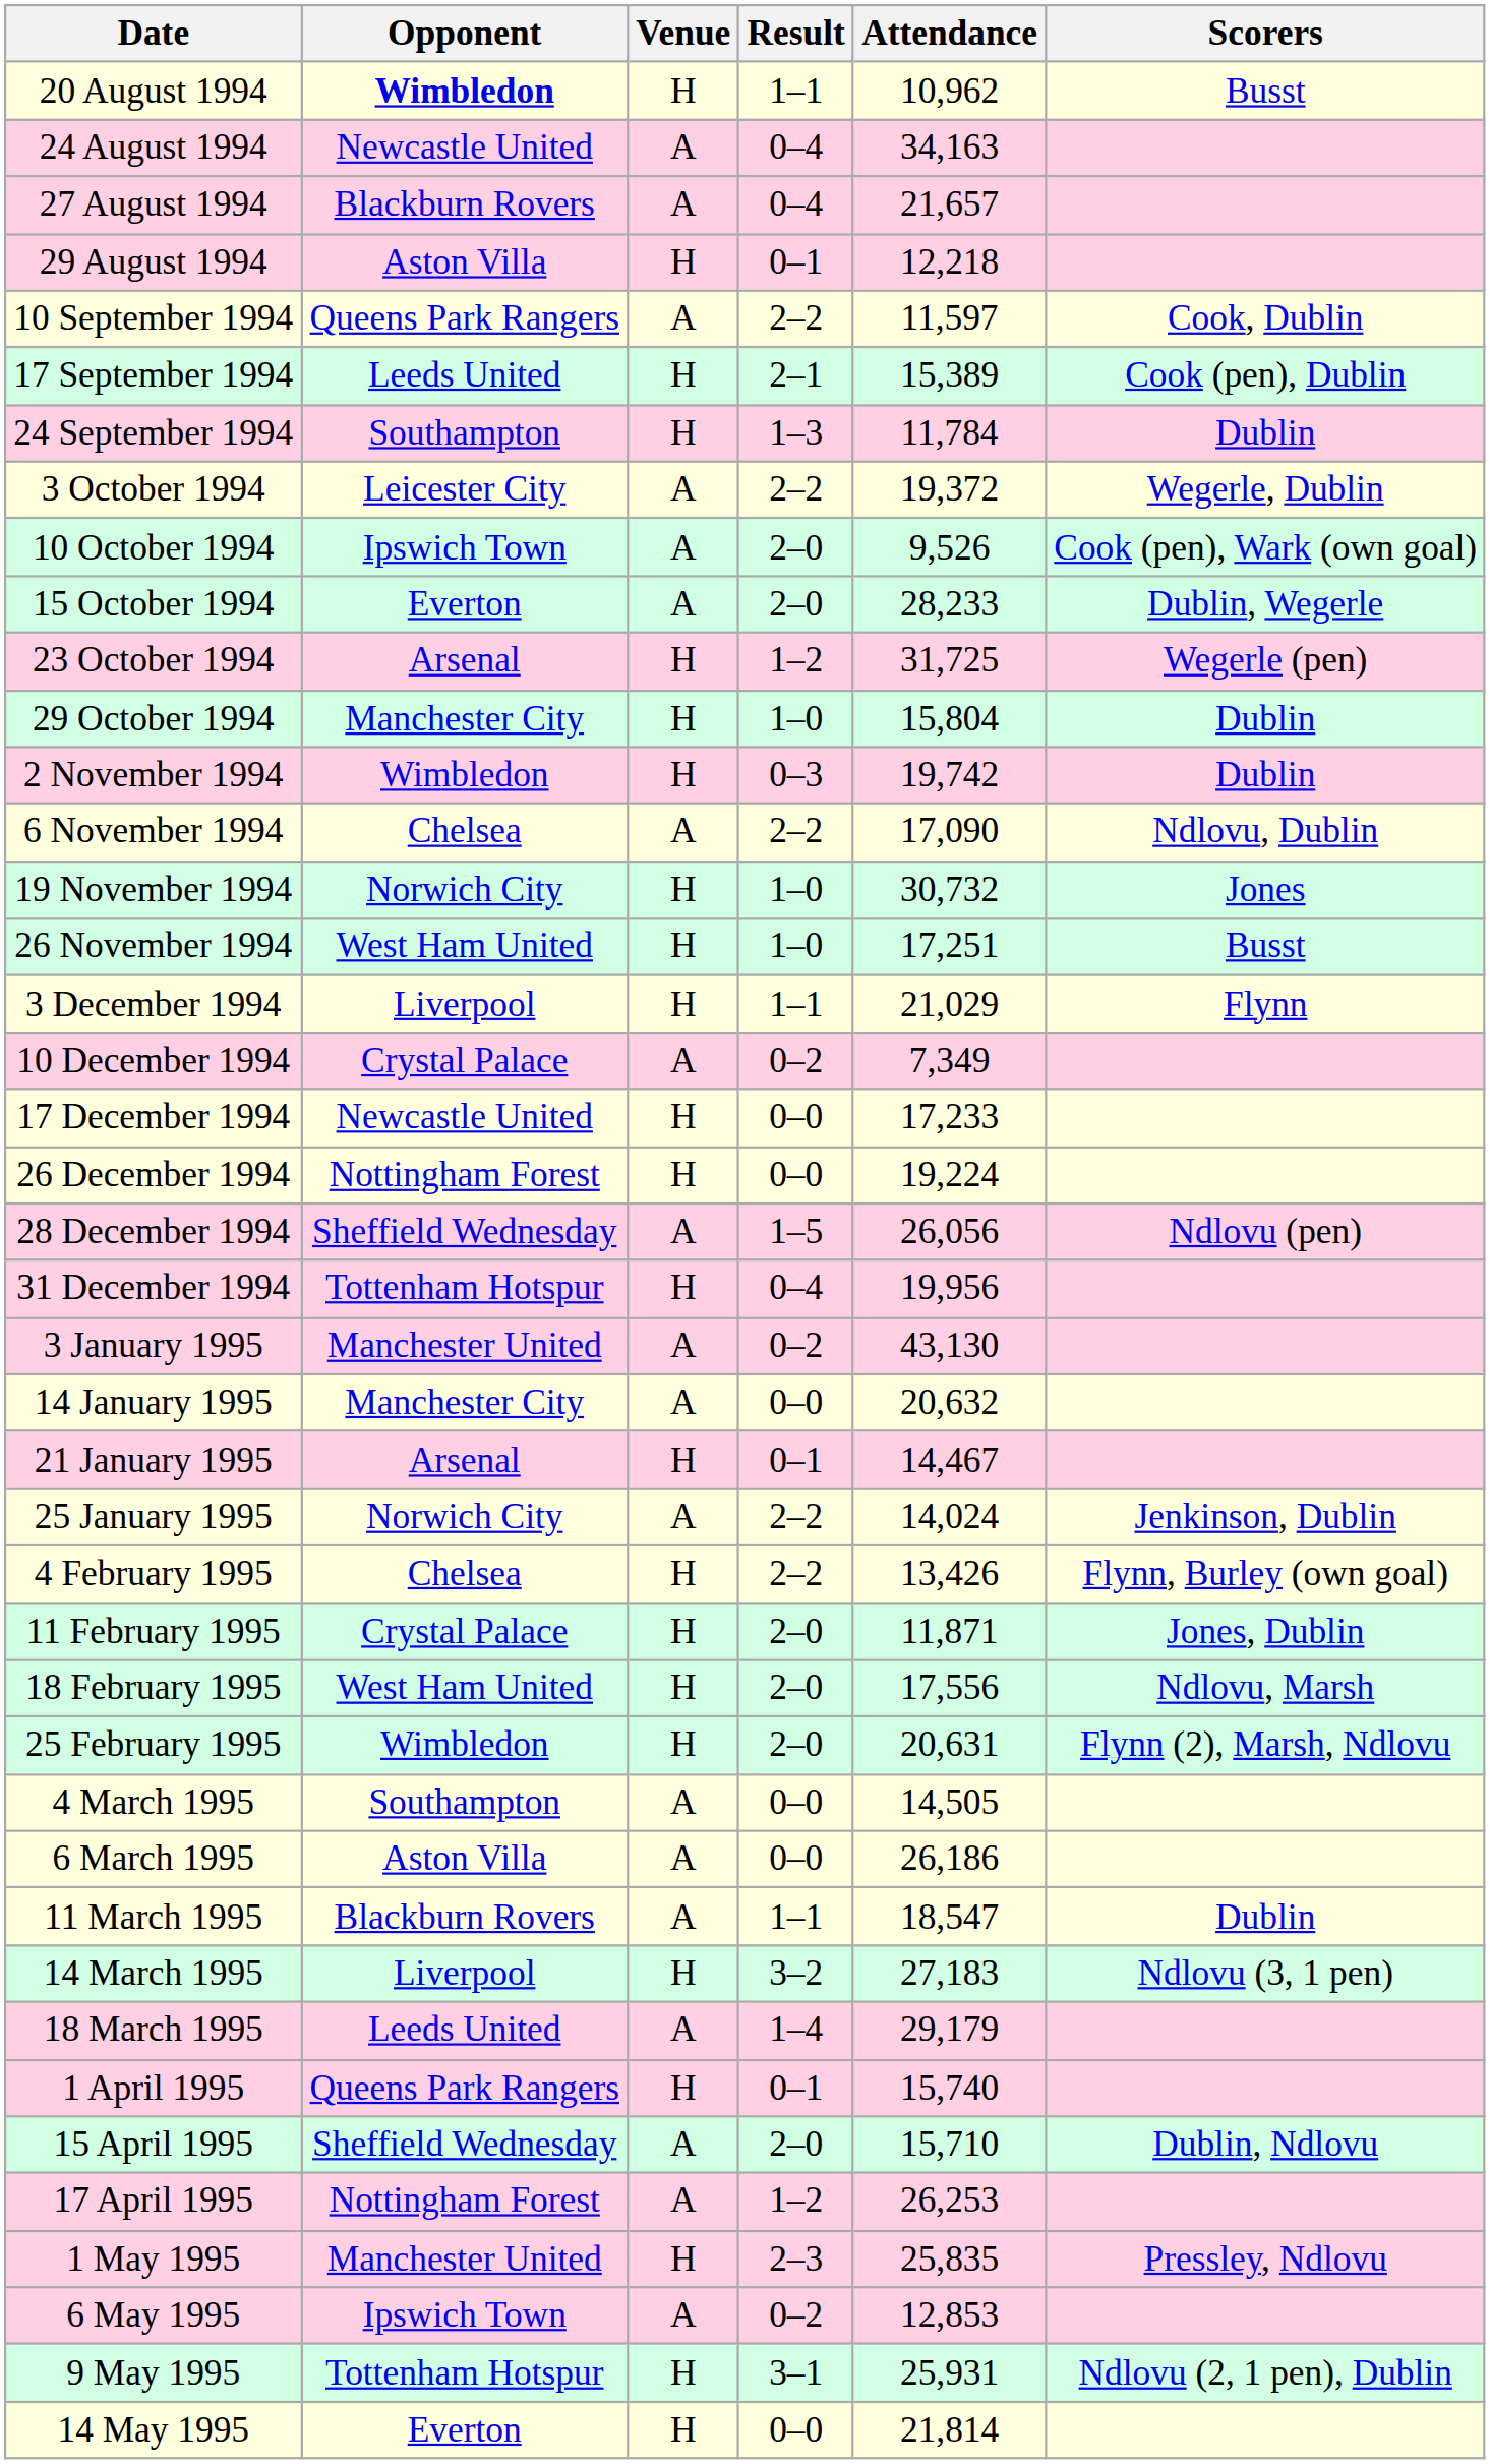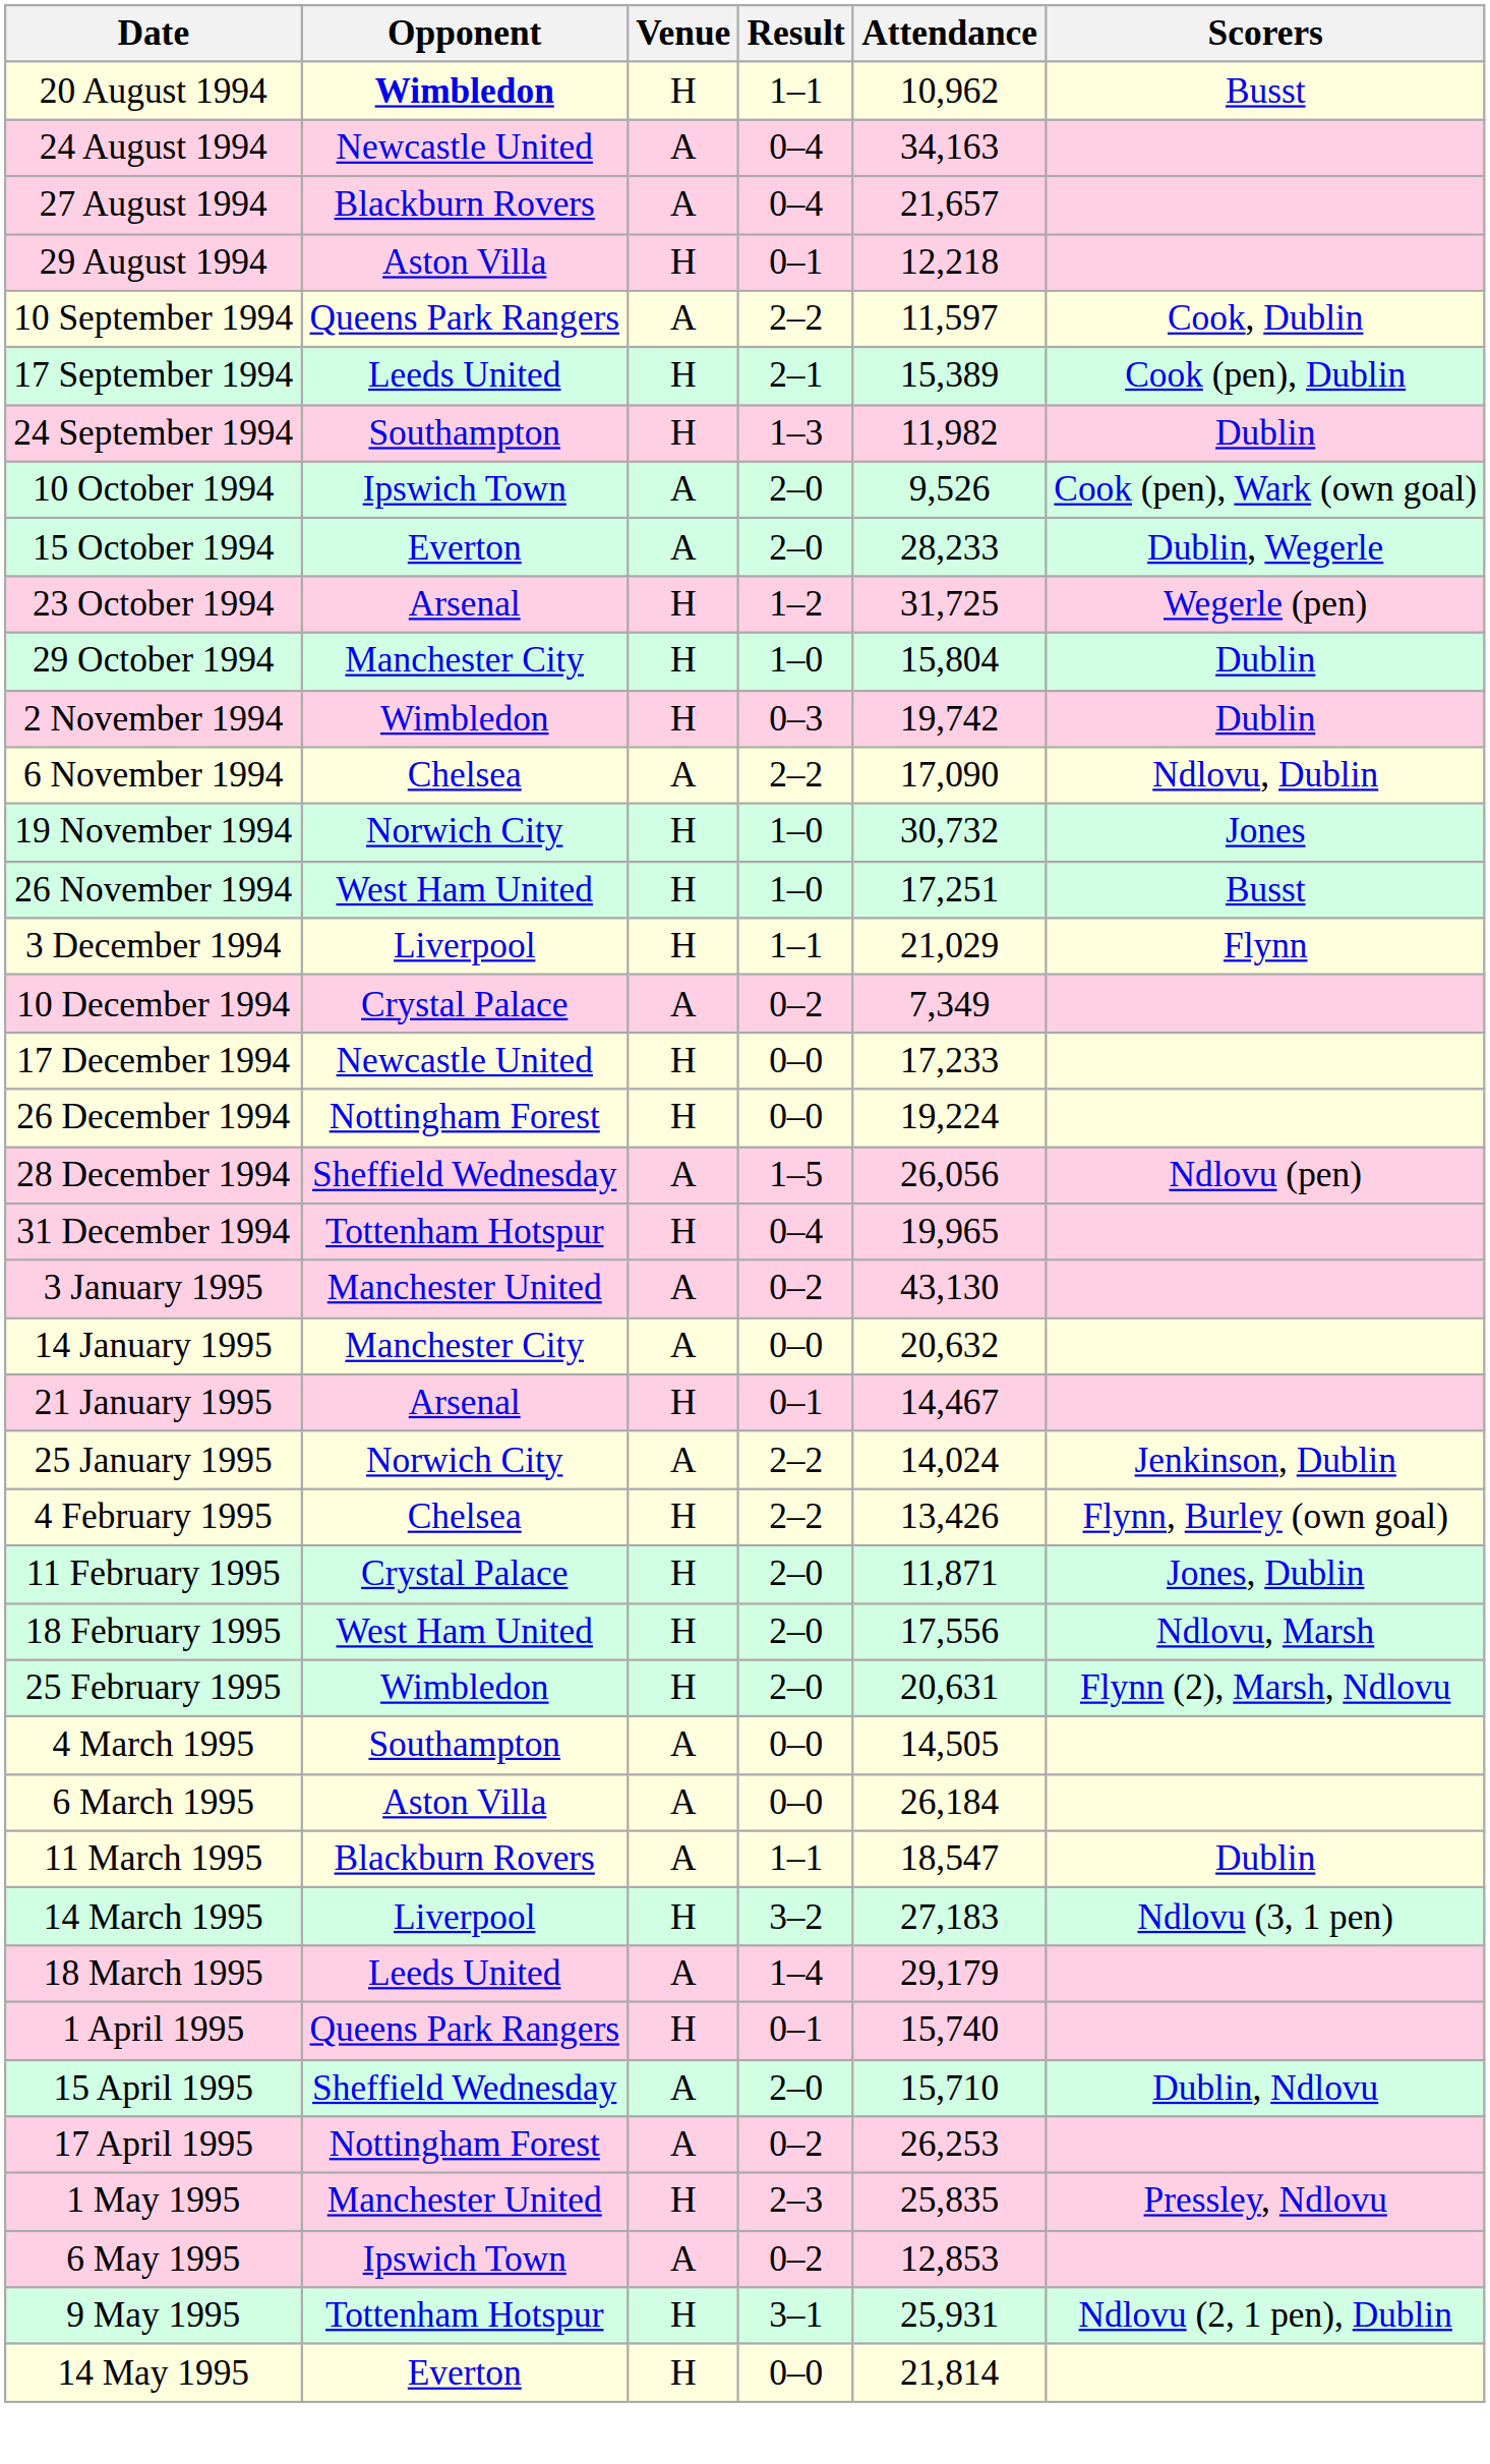24 September 1994 | Attendance: 11,784 -> 11,982
- row: 3 October 1994 | Leicester City | A | 2–2 | 19,372 | Wegerle, Dublin
31 December 1994 | Attendance: 19,956 -> 19,965
6 March 1995 | Attendance: 26,186 -> 26,184
17 April 1995 | Result: 1–2 -> 0–2
